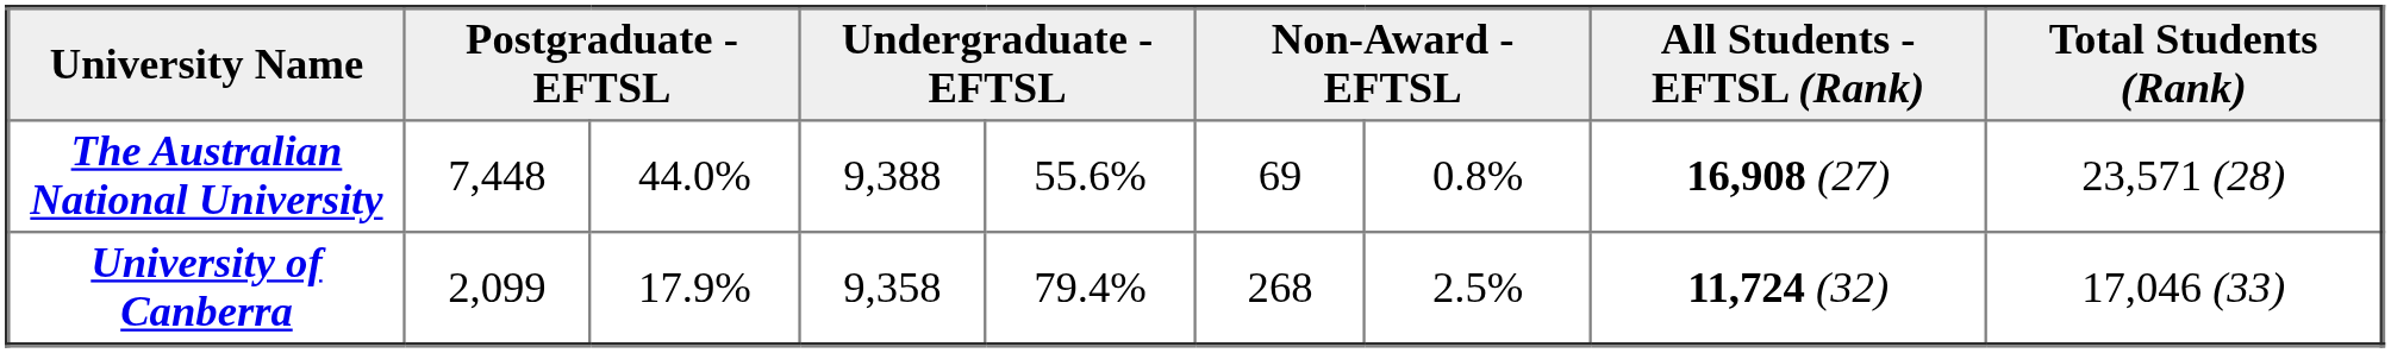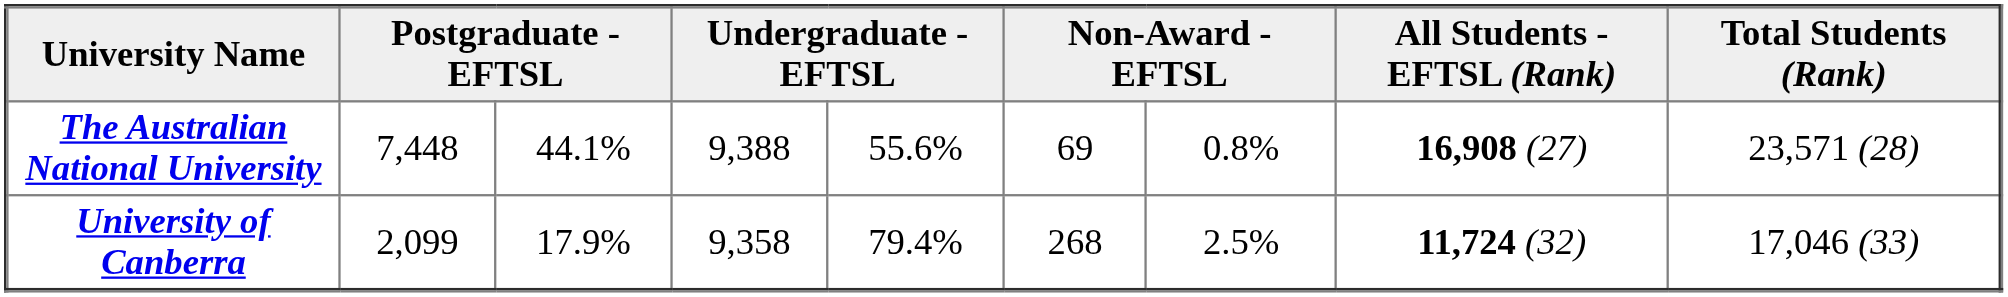The Australian National University | column 3: 44.0% -> 44.1%
